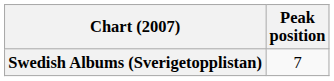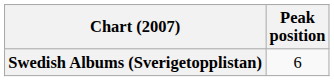Swedish Albums (Sverigetopplistan) | Peak position: 7 -> 6
